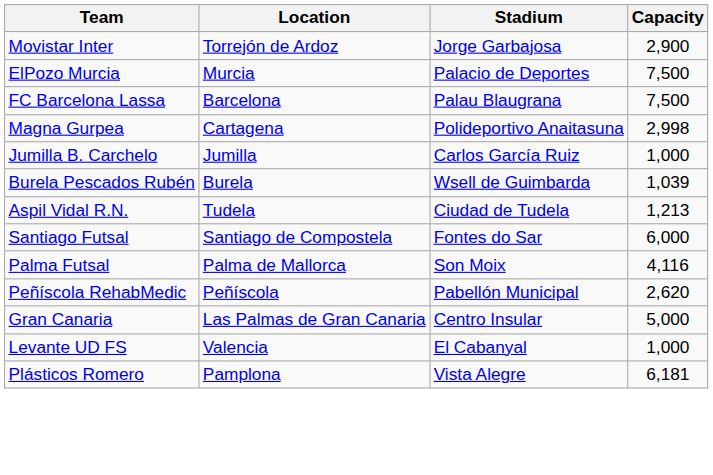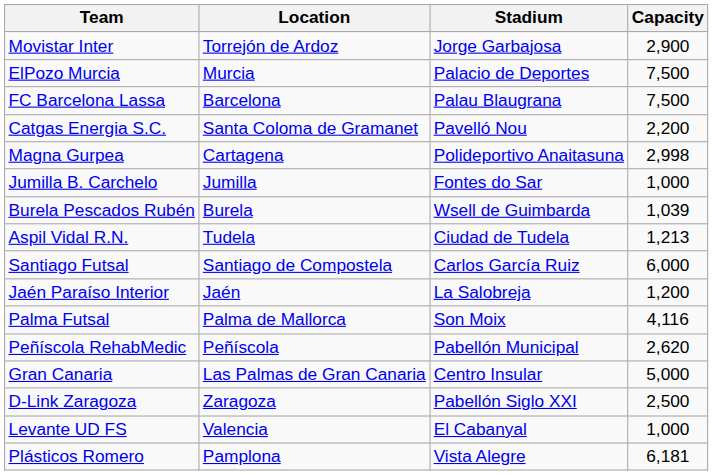+ row: Catgas Energia S.C. | Santa Coloma de Gramanet | Pavelló Nou | 2,200
Jumilla B. Carchelo | Stadium: Carlos García Ruiz -> Fontes do Sar
Santiago Futsal | Stadium: Fontes do Sar -> Carlos García Ruiz
+ row: Jaén Paraíso Interior | Jaén | La Salobreja | 1,200
+ row: D-Link Zaragoza | Zaragoza | Pabellón Siglo XXI | 2,500
